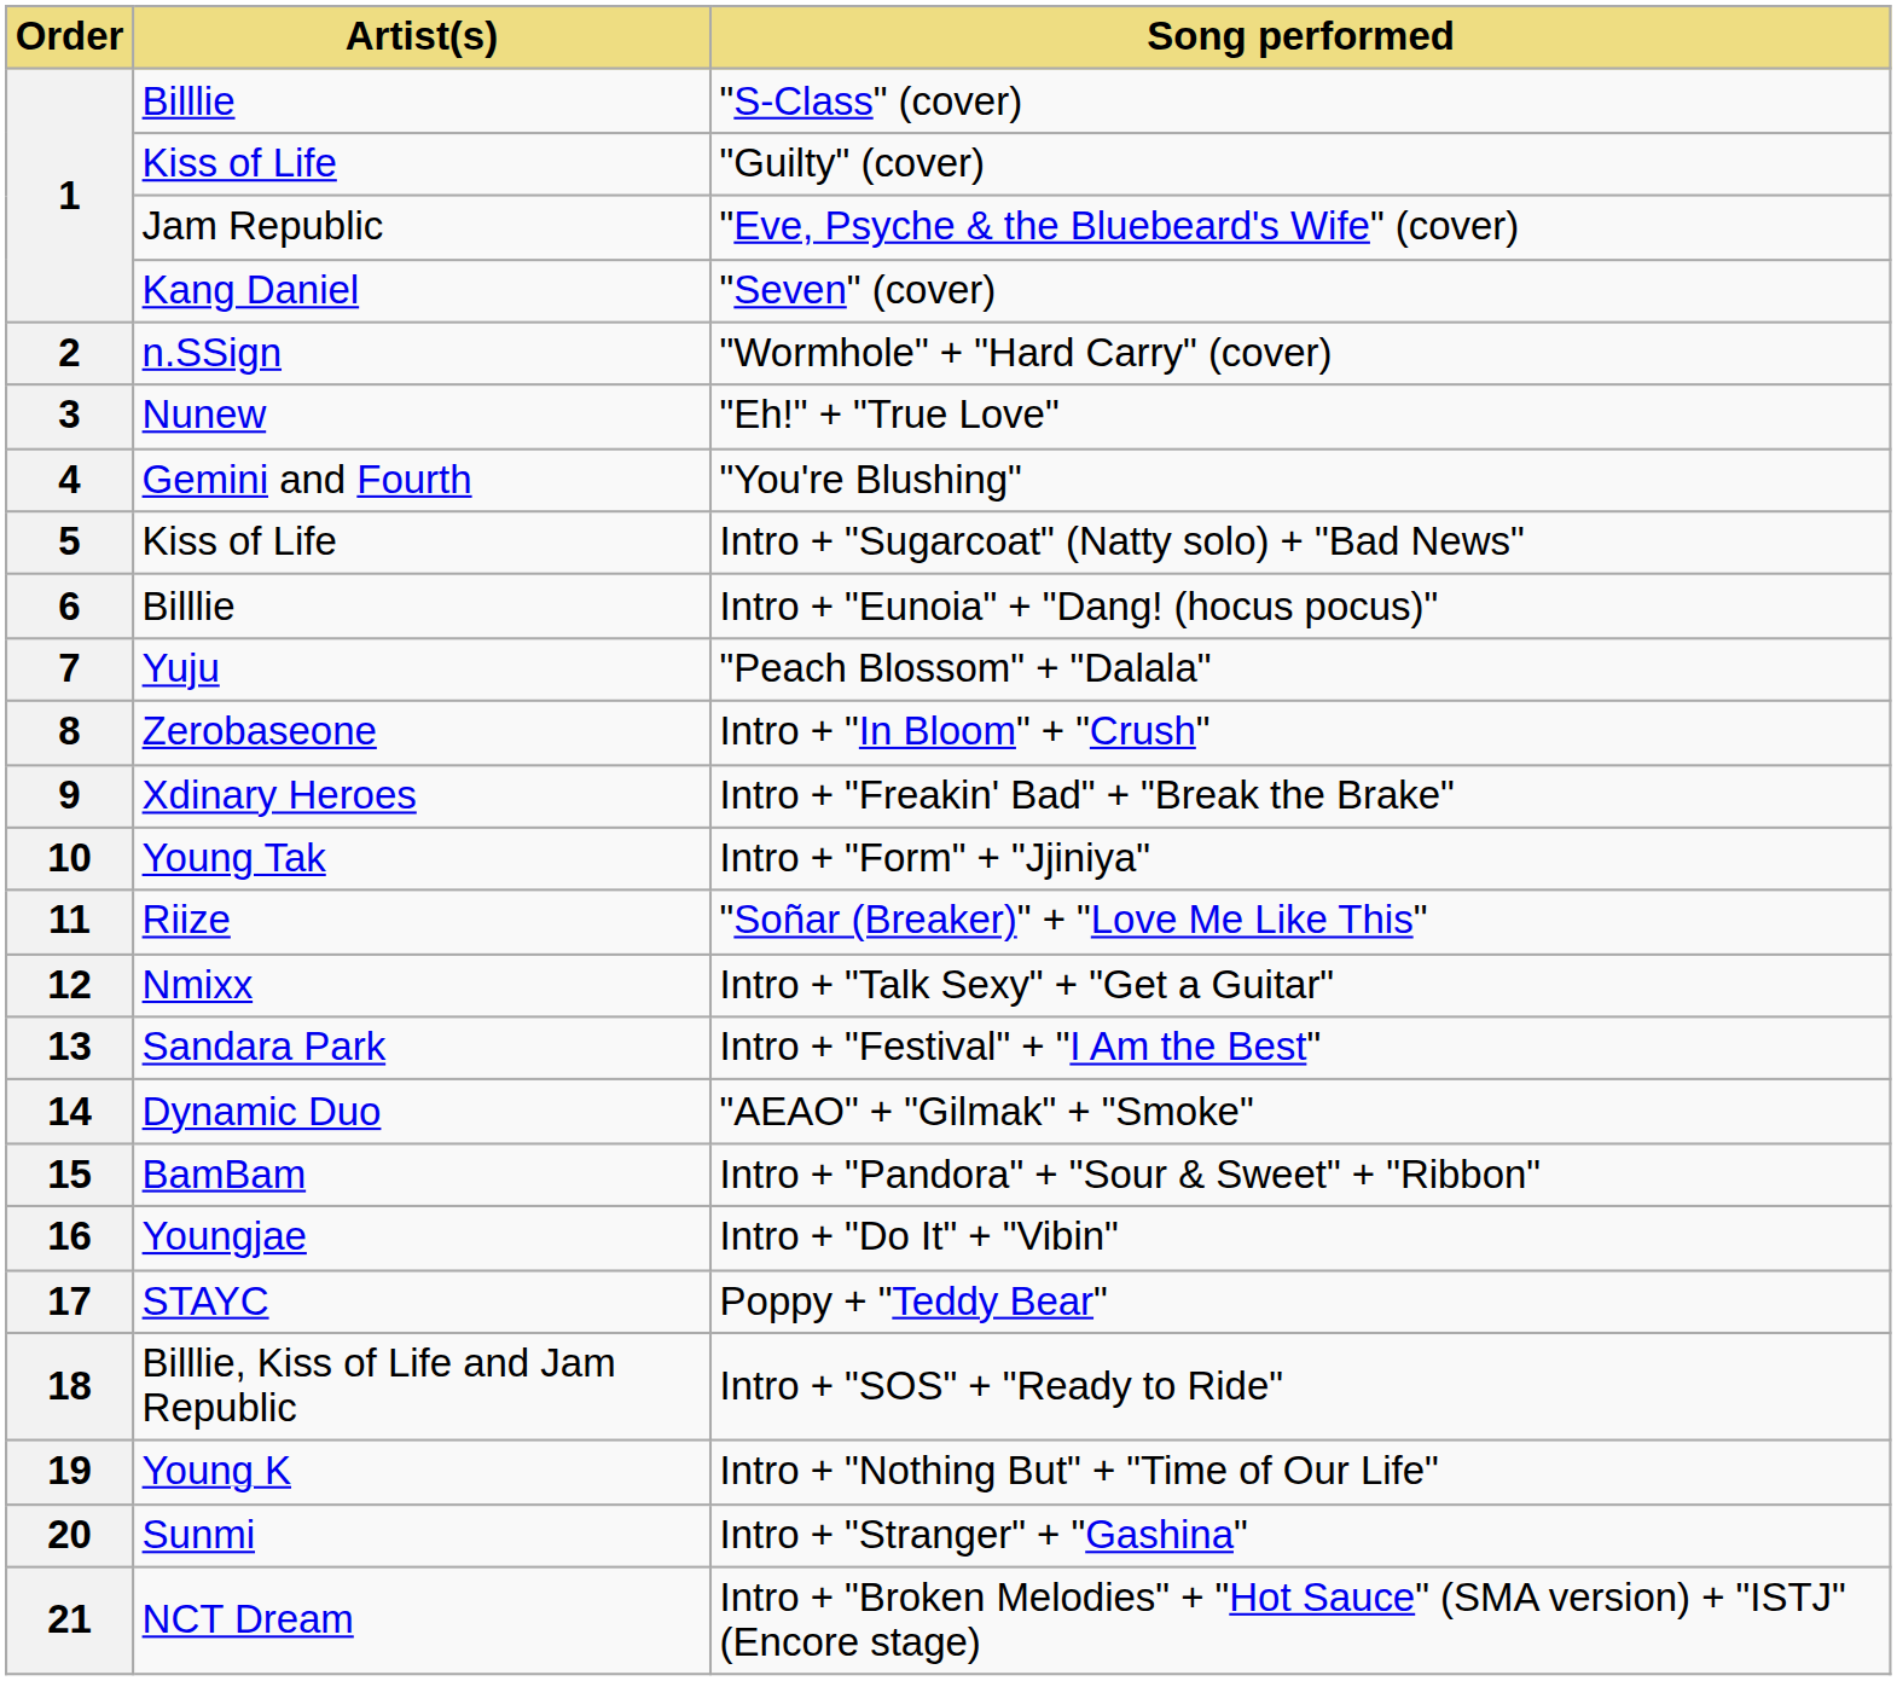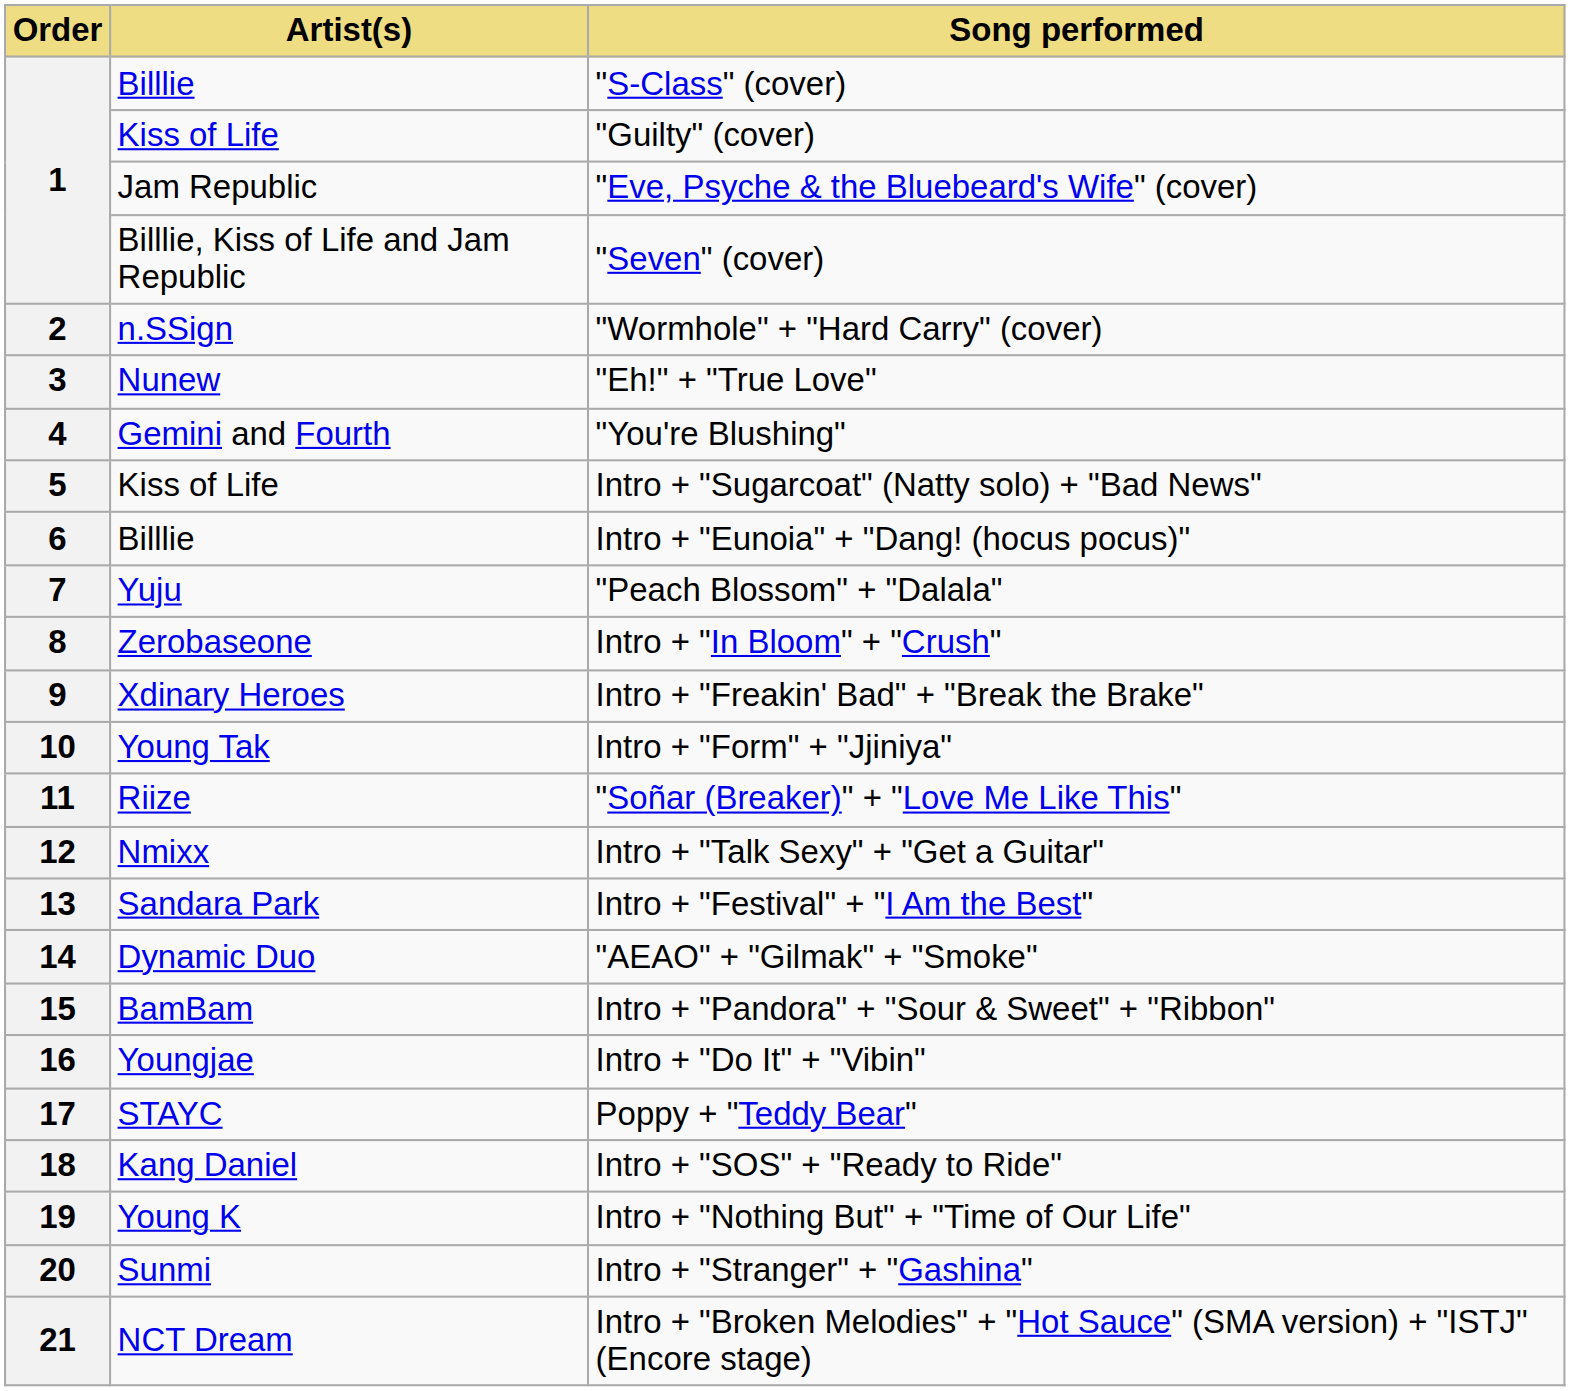"Seven" (cover) | Artist(s): Kang Daniel -> Billlie, Kiss of Life and Jam Republic
Intro + "SOS" + "Ready to Ride" | Artist(s): Billlie, Kiss of Life and Jam Republic -> Kang Daniel
